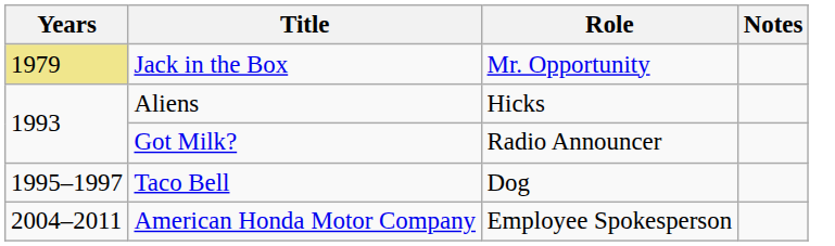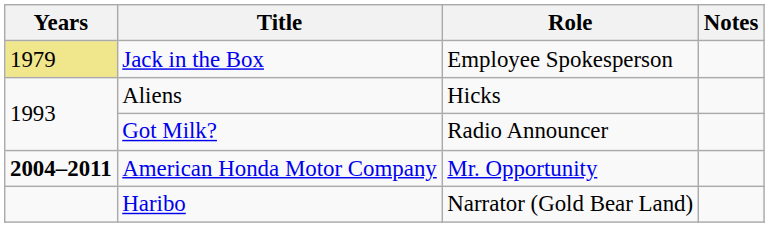Jack in the Box | Role: Mr. Opportunity -> Employee Spokesperson
- row: 1995–1997 | Taco Bell | Dog
American Honda Motor Company | Years: normal -> bold
American Honda Motor Company | Role: Employee Spokesperson -> Mr. Opportunity
+ row: Haribo | Narrator (Gold Bear Land)
